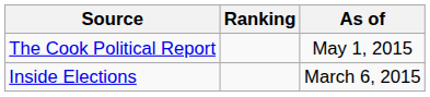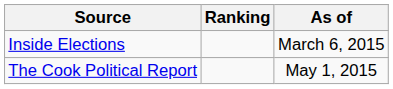rows swapped: The Cook Political Report <-> Inside Elections
